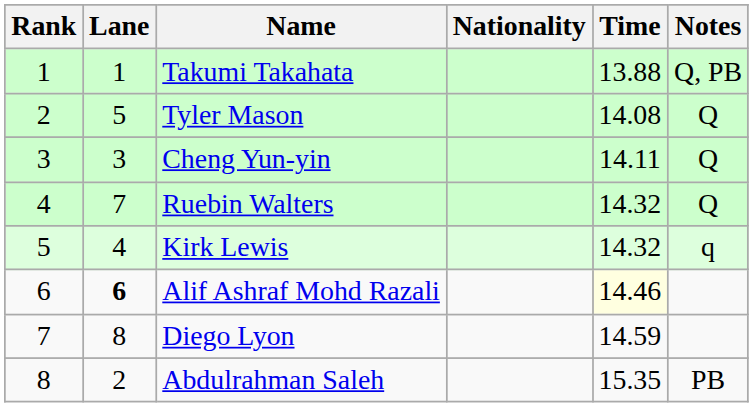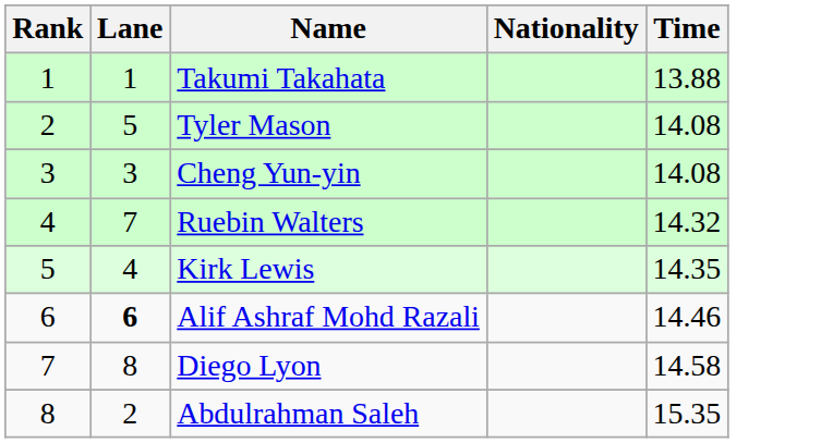- column: Notes | Q, PB | Q | Q | Q | q | PB
Cheng Yun-yin | Time: 14.11 -> 14.08
Kirk Lewis | Time: 14.32 -> 14.35
Alif Ashraf Mohd Razali | Time: lightyellow background -> no background
Diego Lyon | Time: 14.59 -> 14.58
